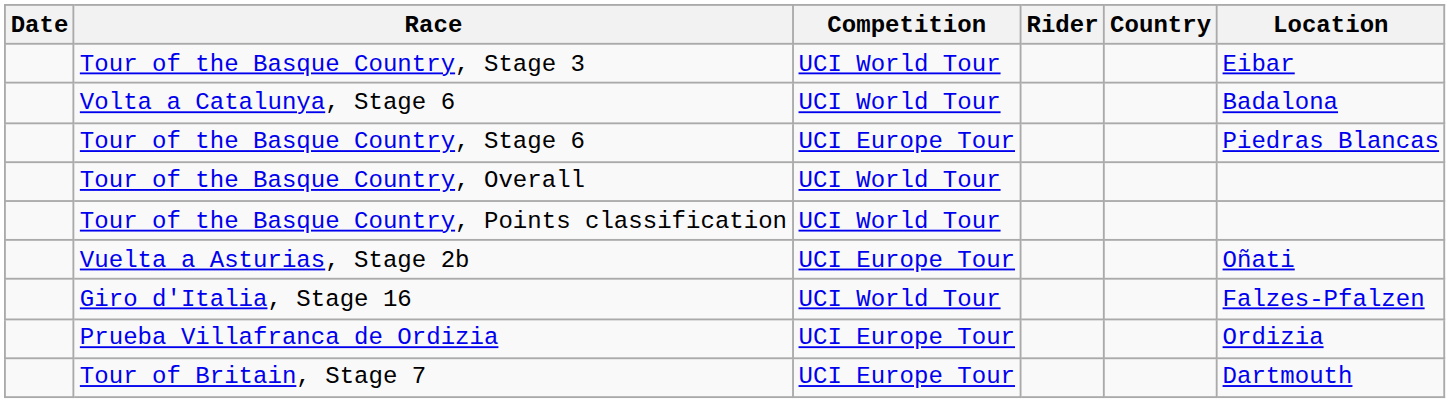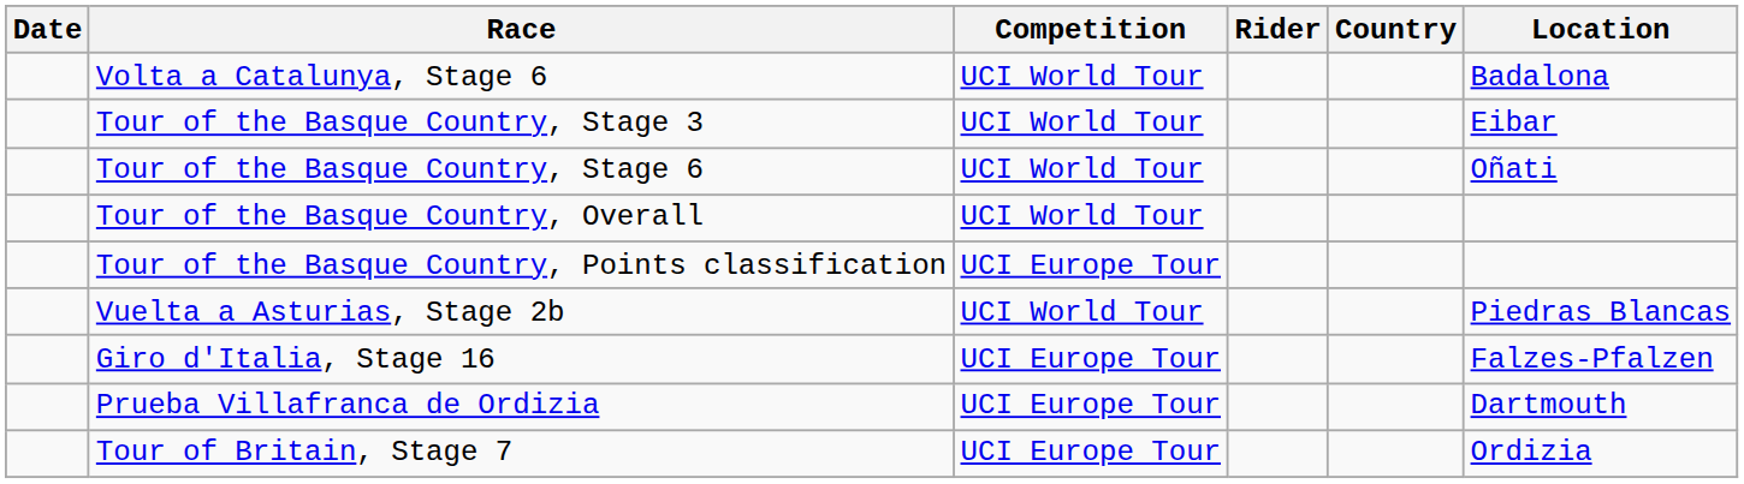rows swapped: Volta a Catalunya, Stage 6 <-> Tour of the Basque Country, Stage 3
Tour of the Basque Country, Stage 6 | Competition: UCI Europe Tour -> UCI World Tour
Tour of the Basque Country, Stage 6 | Location: Piedras Blancas -> Oñati
Tour of the Basque Country, Points classification | Competition: UCI World Tour -> UCI Europe Tour
Vuelta a Asturias, Stage 2b | Competition: UCI Europe Tour -> UCI World Tour
Vuelta a Asturias, Stage 2b | Location: Oñati -> Piedras Blancas
Giro d'Italia, Stage 16 | Competition: UCI World Tour -> UCI Europe Tour
Prueba Villafranca de Ordizia | Location: Ordizia -> Dartmouth
Tour of Britain, Stage 7 | Location: Dartmouth -> Ordizia
